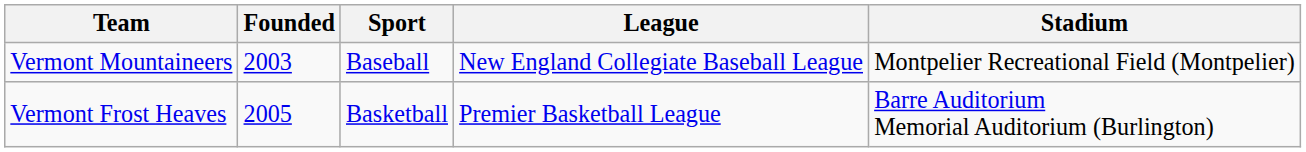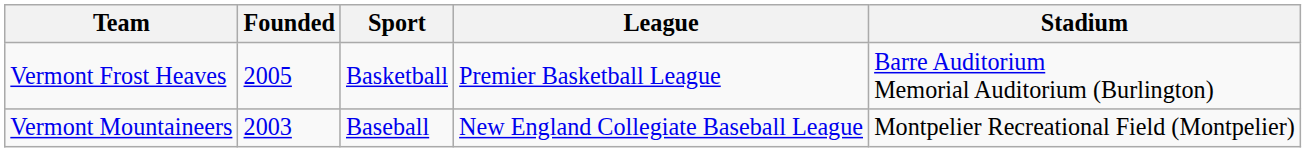rows swapped: Vermont Frost Heaves <-> Vermont Mountaineers
